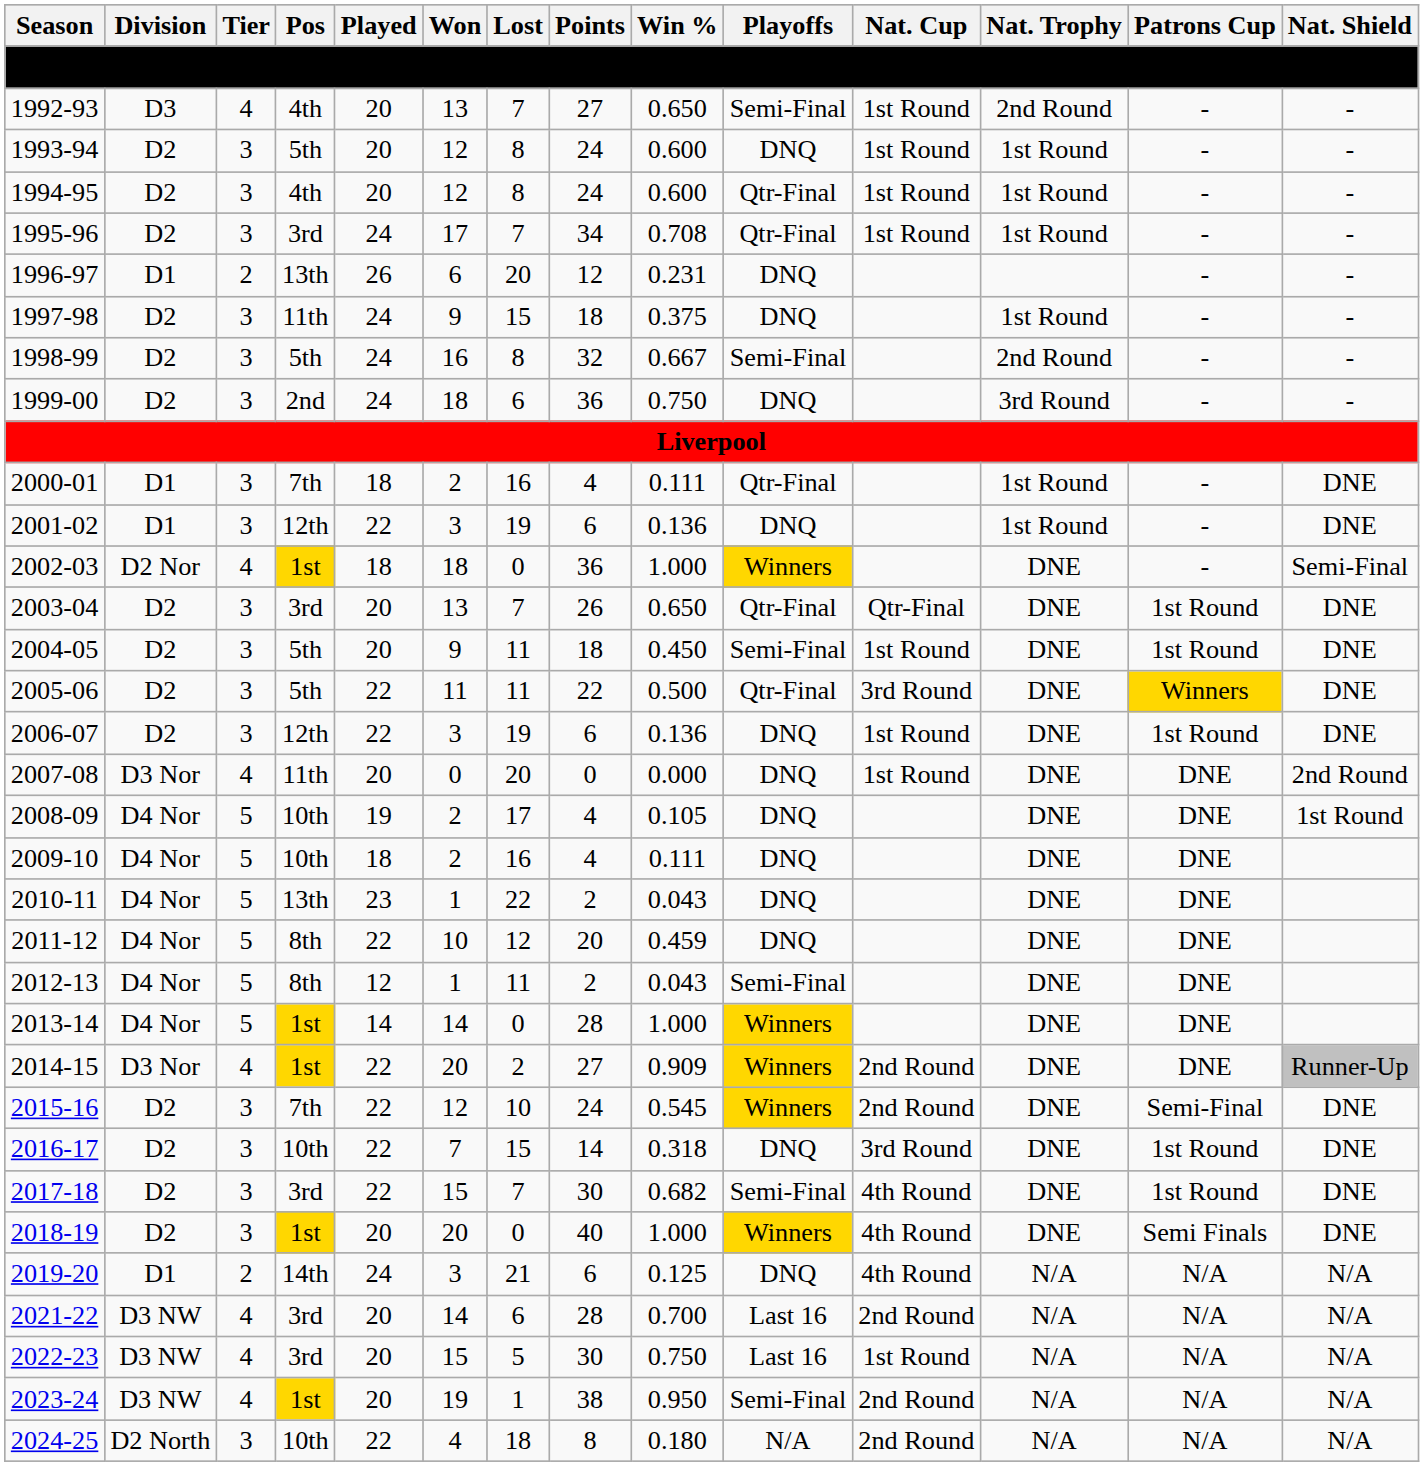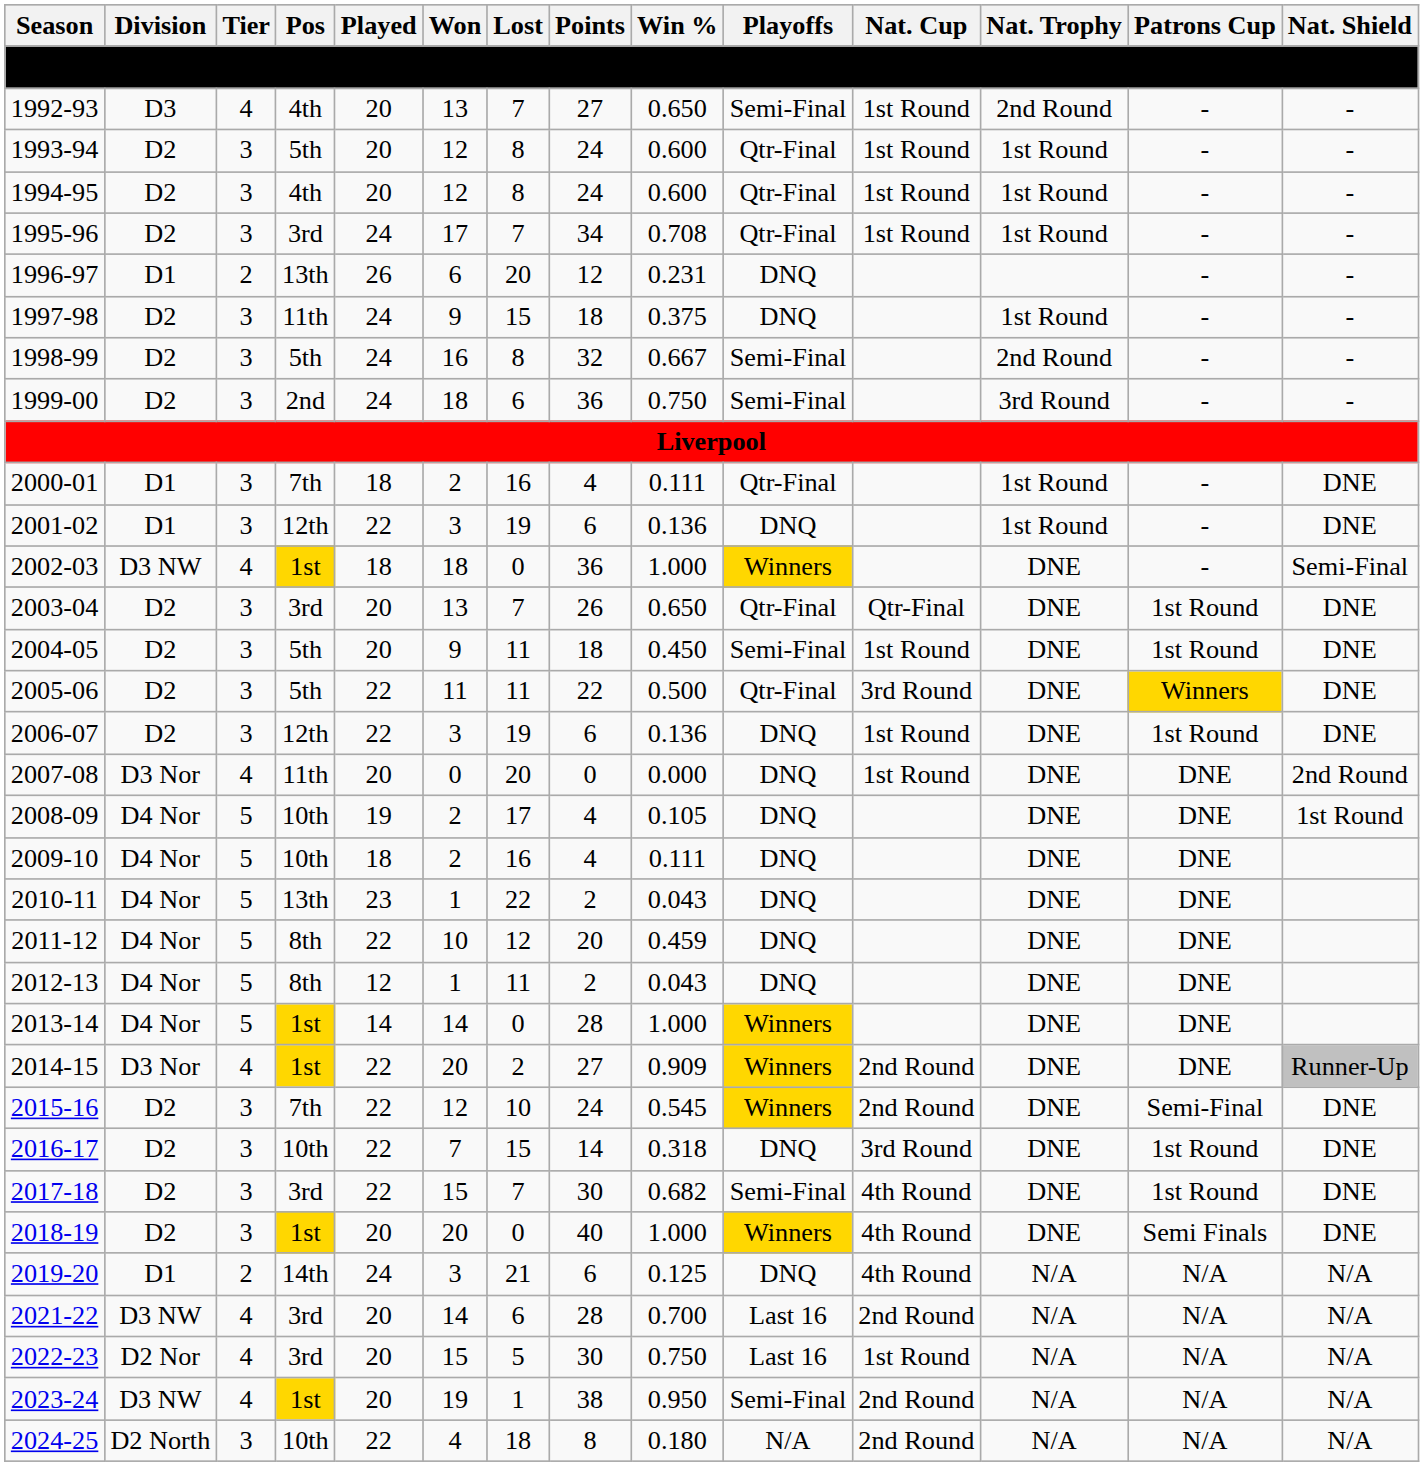1993-94 | Playoffs: DNQ -> Qtr-Final
1999-00 | Playoffs: DNQ -> Semi-Final
2002-03 | Division: D2 Nor -> D3 NW
2012-13 | Playoffs: Semi-Final -> DNQ
2022-23 | Division: D3 NW -> D2 Nor
